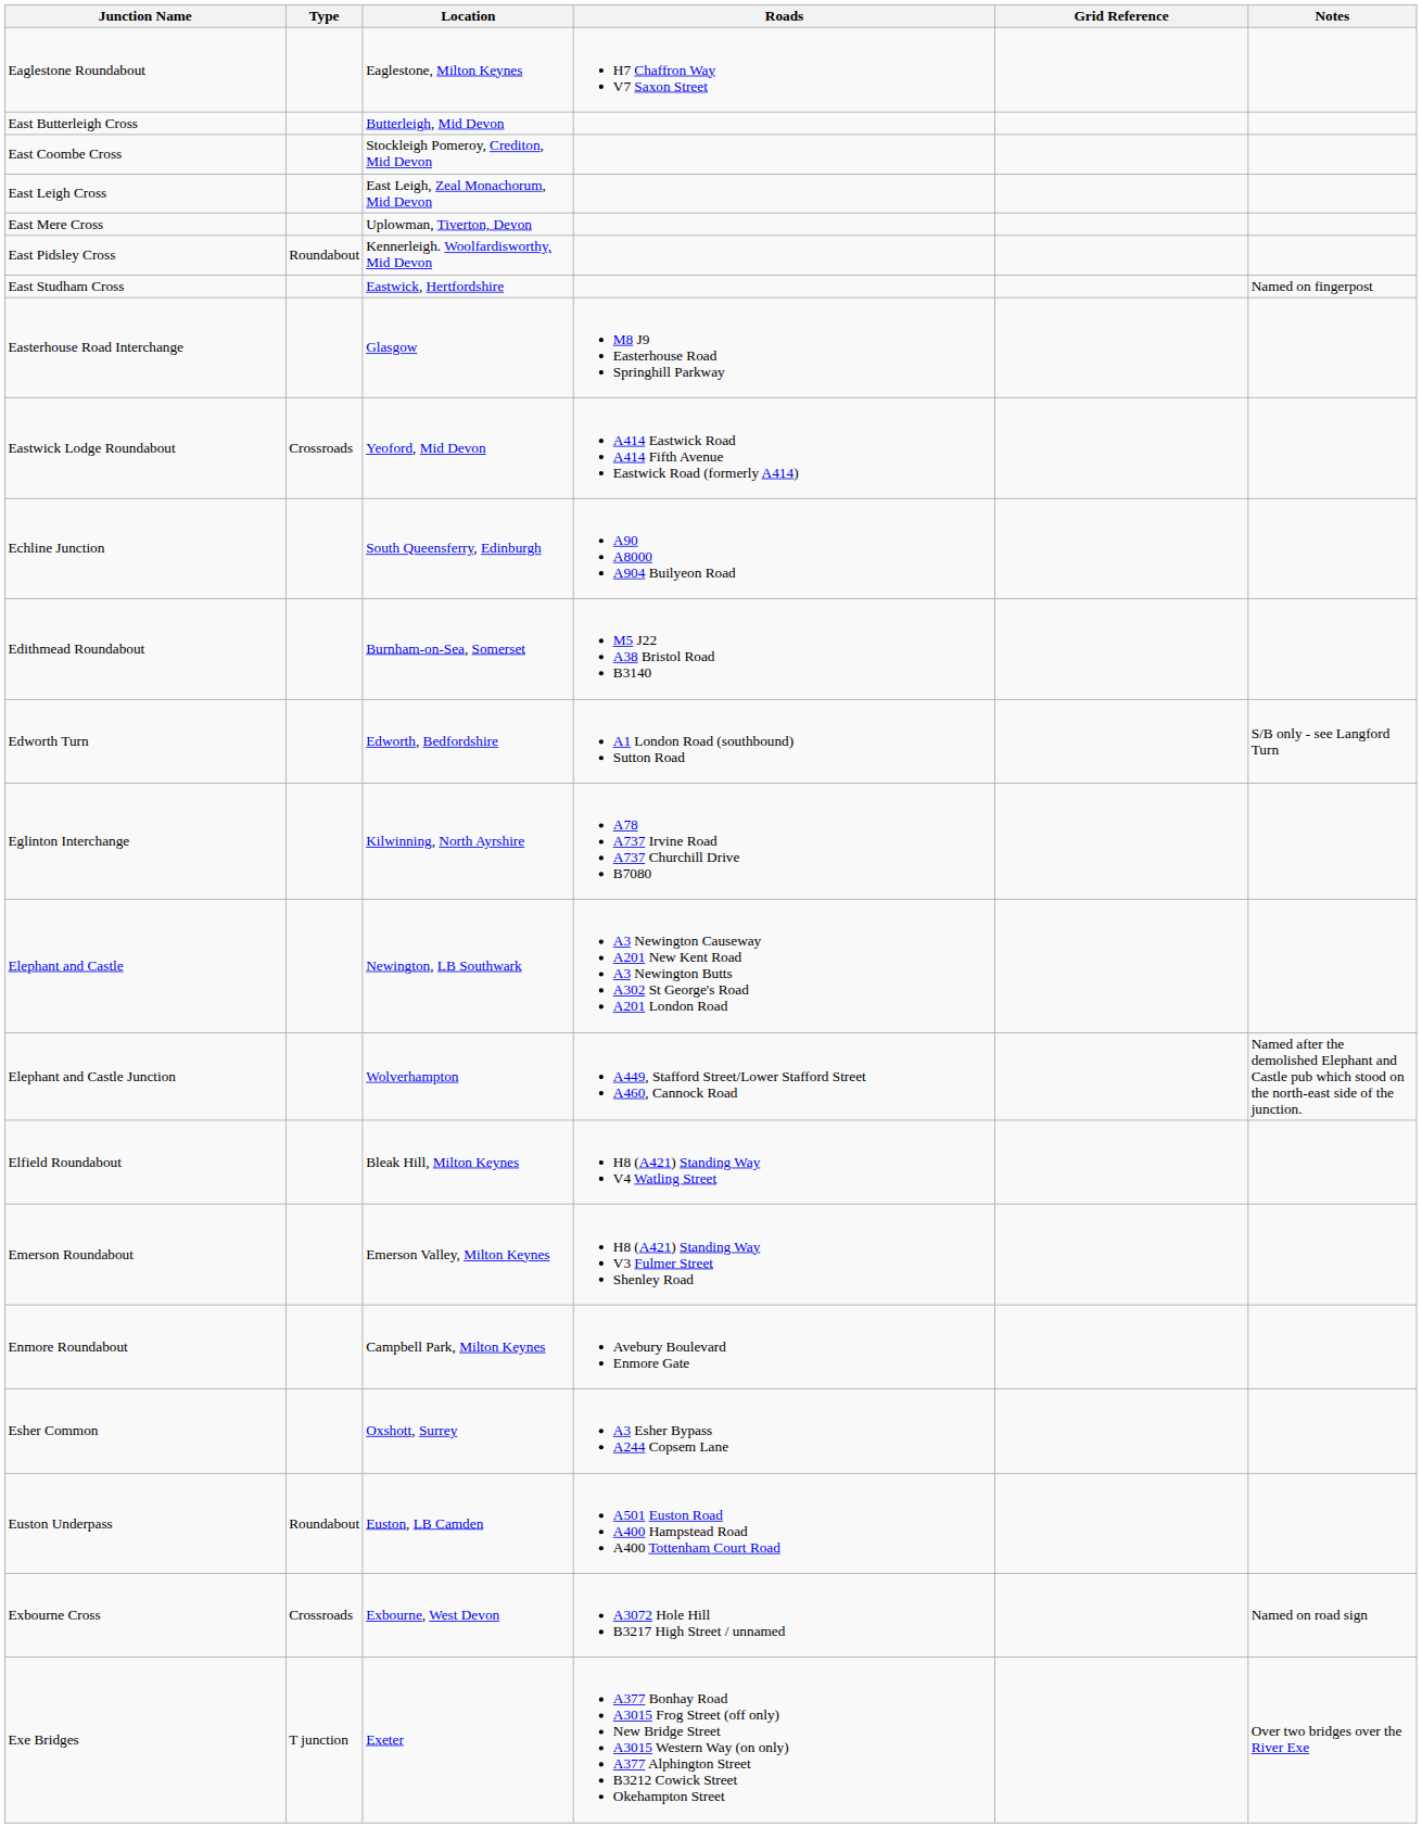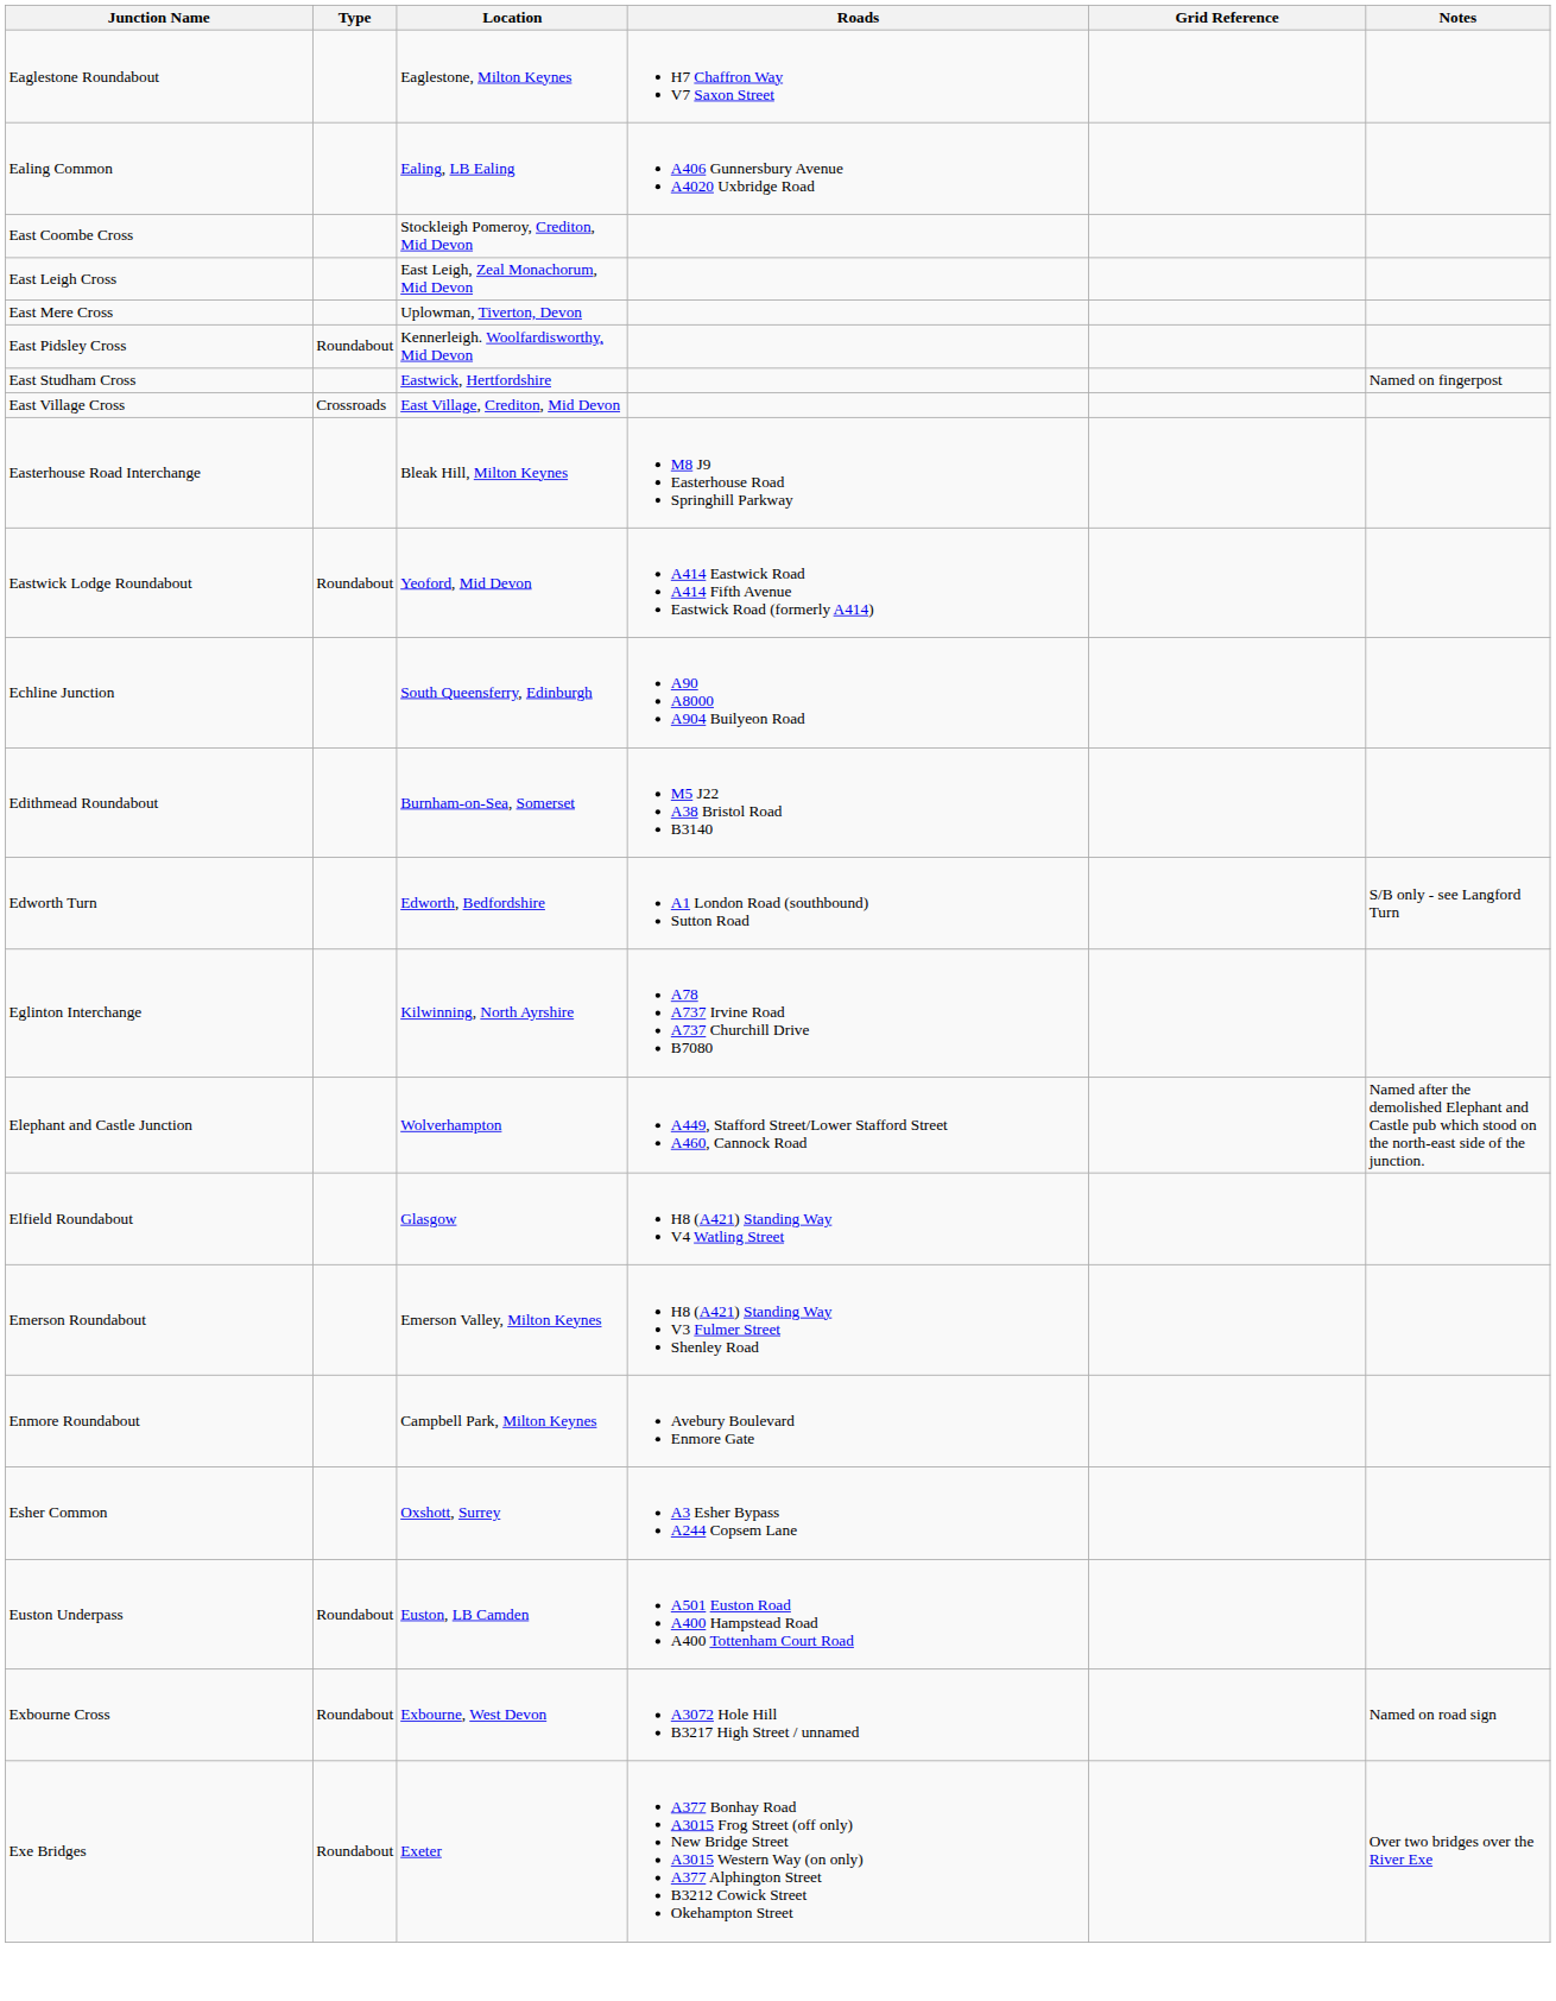+ row: Ealing Common | Ealing, LB Ealing | A406 Gunnersbury Avenue A4020 Uxbridge Road
- row: East Butterleigh Cross | Butterleigh, Mid Devon
+ row: East Village Cross | Crossroads | East Village, Crediton, Mid Devon
Easterhouse Road Interchange | Location: Glasgow -> Bleak Hill, Milton Keynes
Eastwick Lodge Roundabout | Type: Crossroads -> Roundabout
- row: Elephant and Castle | Newington, LB Southwark | A3 Newington Causeway A201 New Kent Road A3 Newington Butts A302 St George's Road A201 London Road
Elfield Roundabout | Location: Bleak Hill, Milton Keynes -> Glasgow
Exbourne Cross | Type: Crossroads -> Roundabout
Exe Bridges | Type: T junction -> Roundabout
